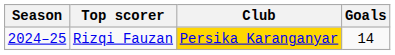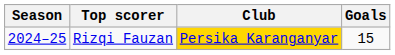Rizqi Fauzan | Goals: 14 -> 15
